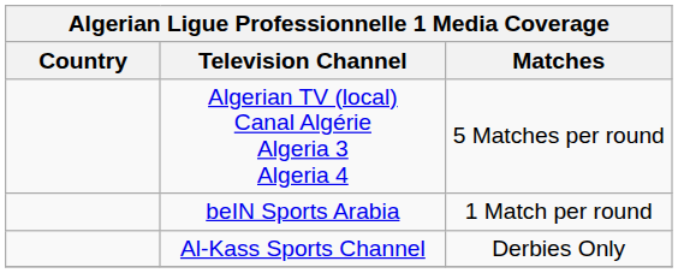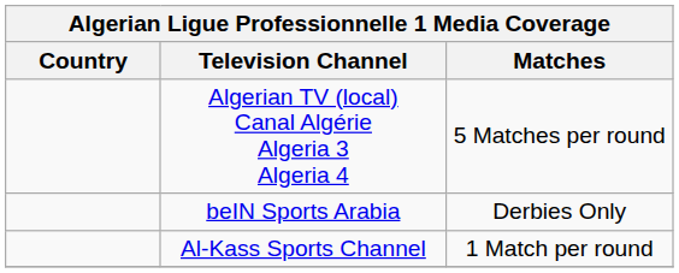beIN Sports Arabia | Matches: 1 Match per round -> Derbies Only
Al-Kass Sports Channel | Matches: Derbies Only -> 1 Match per round
